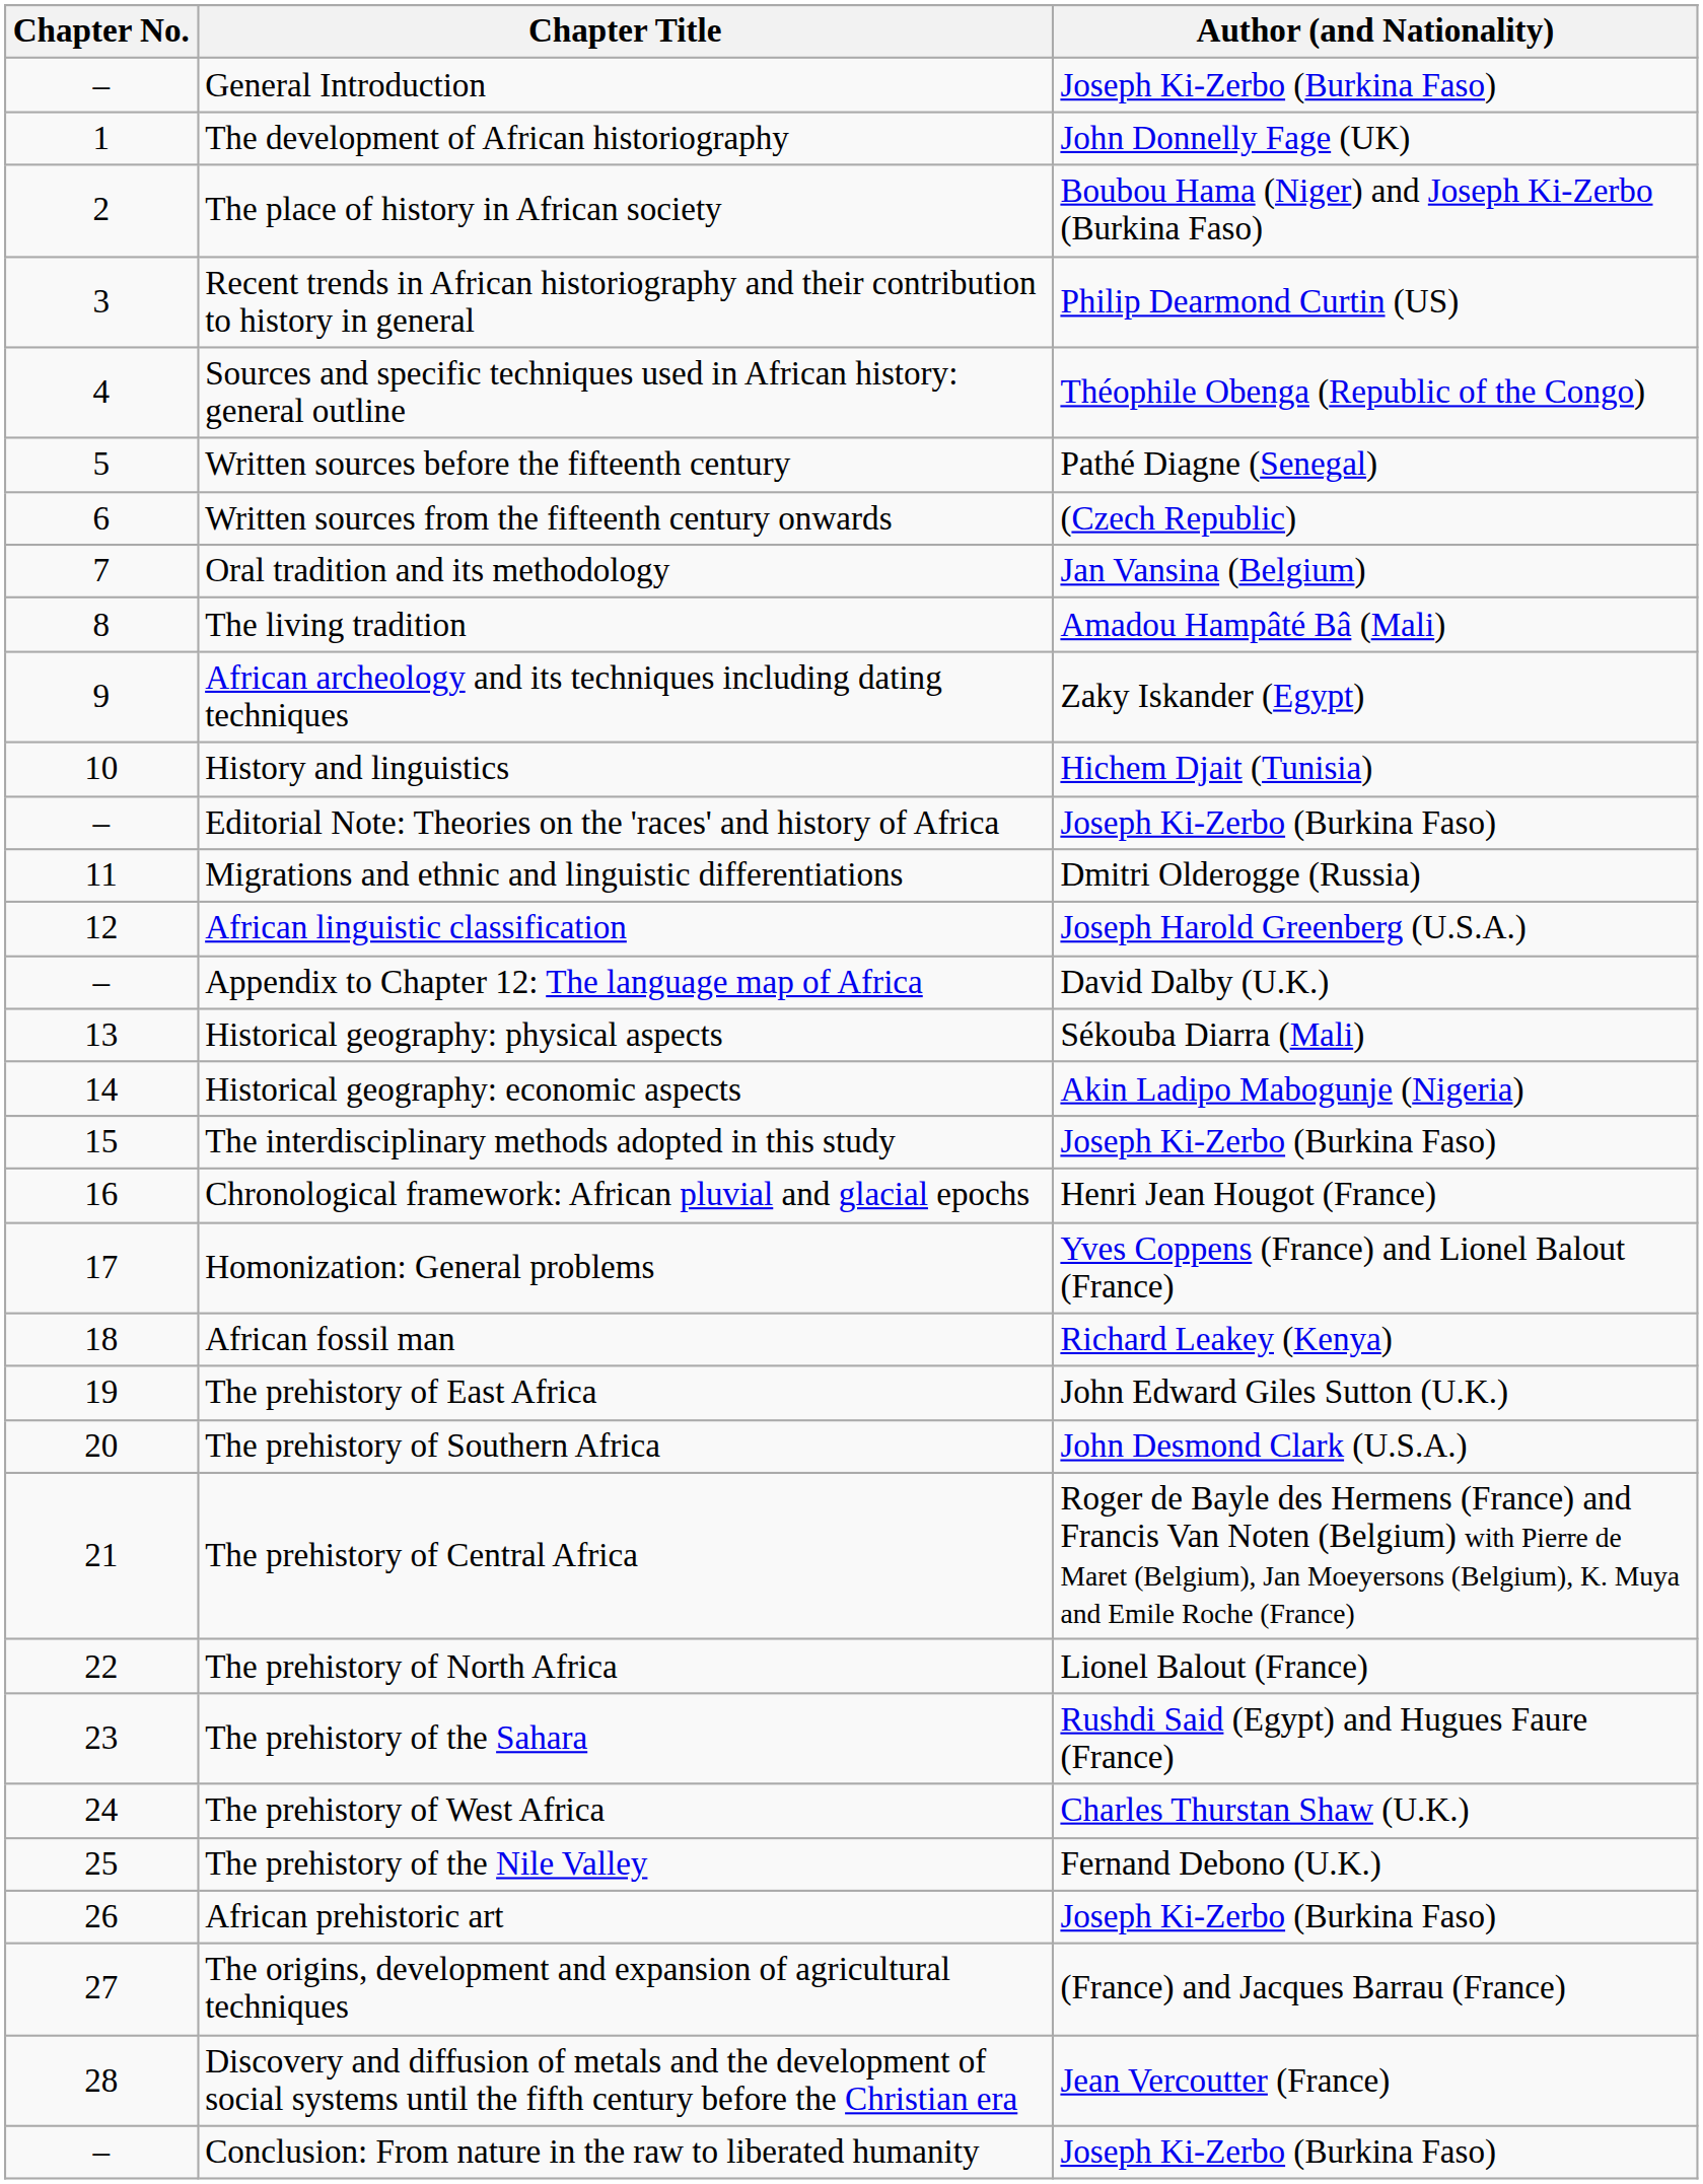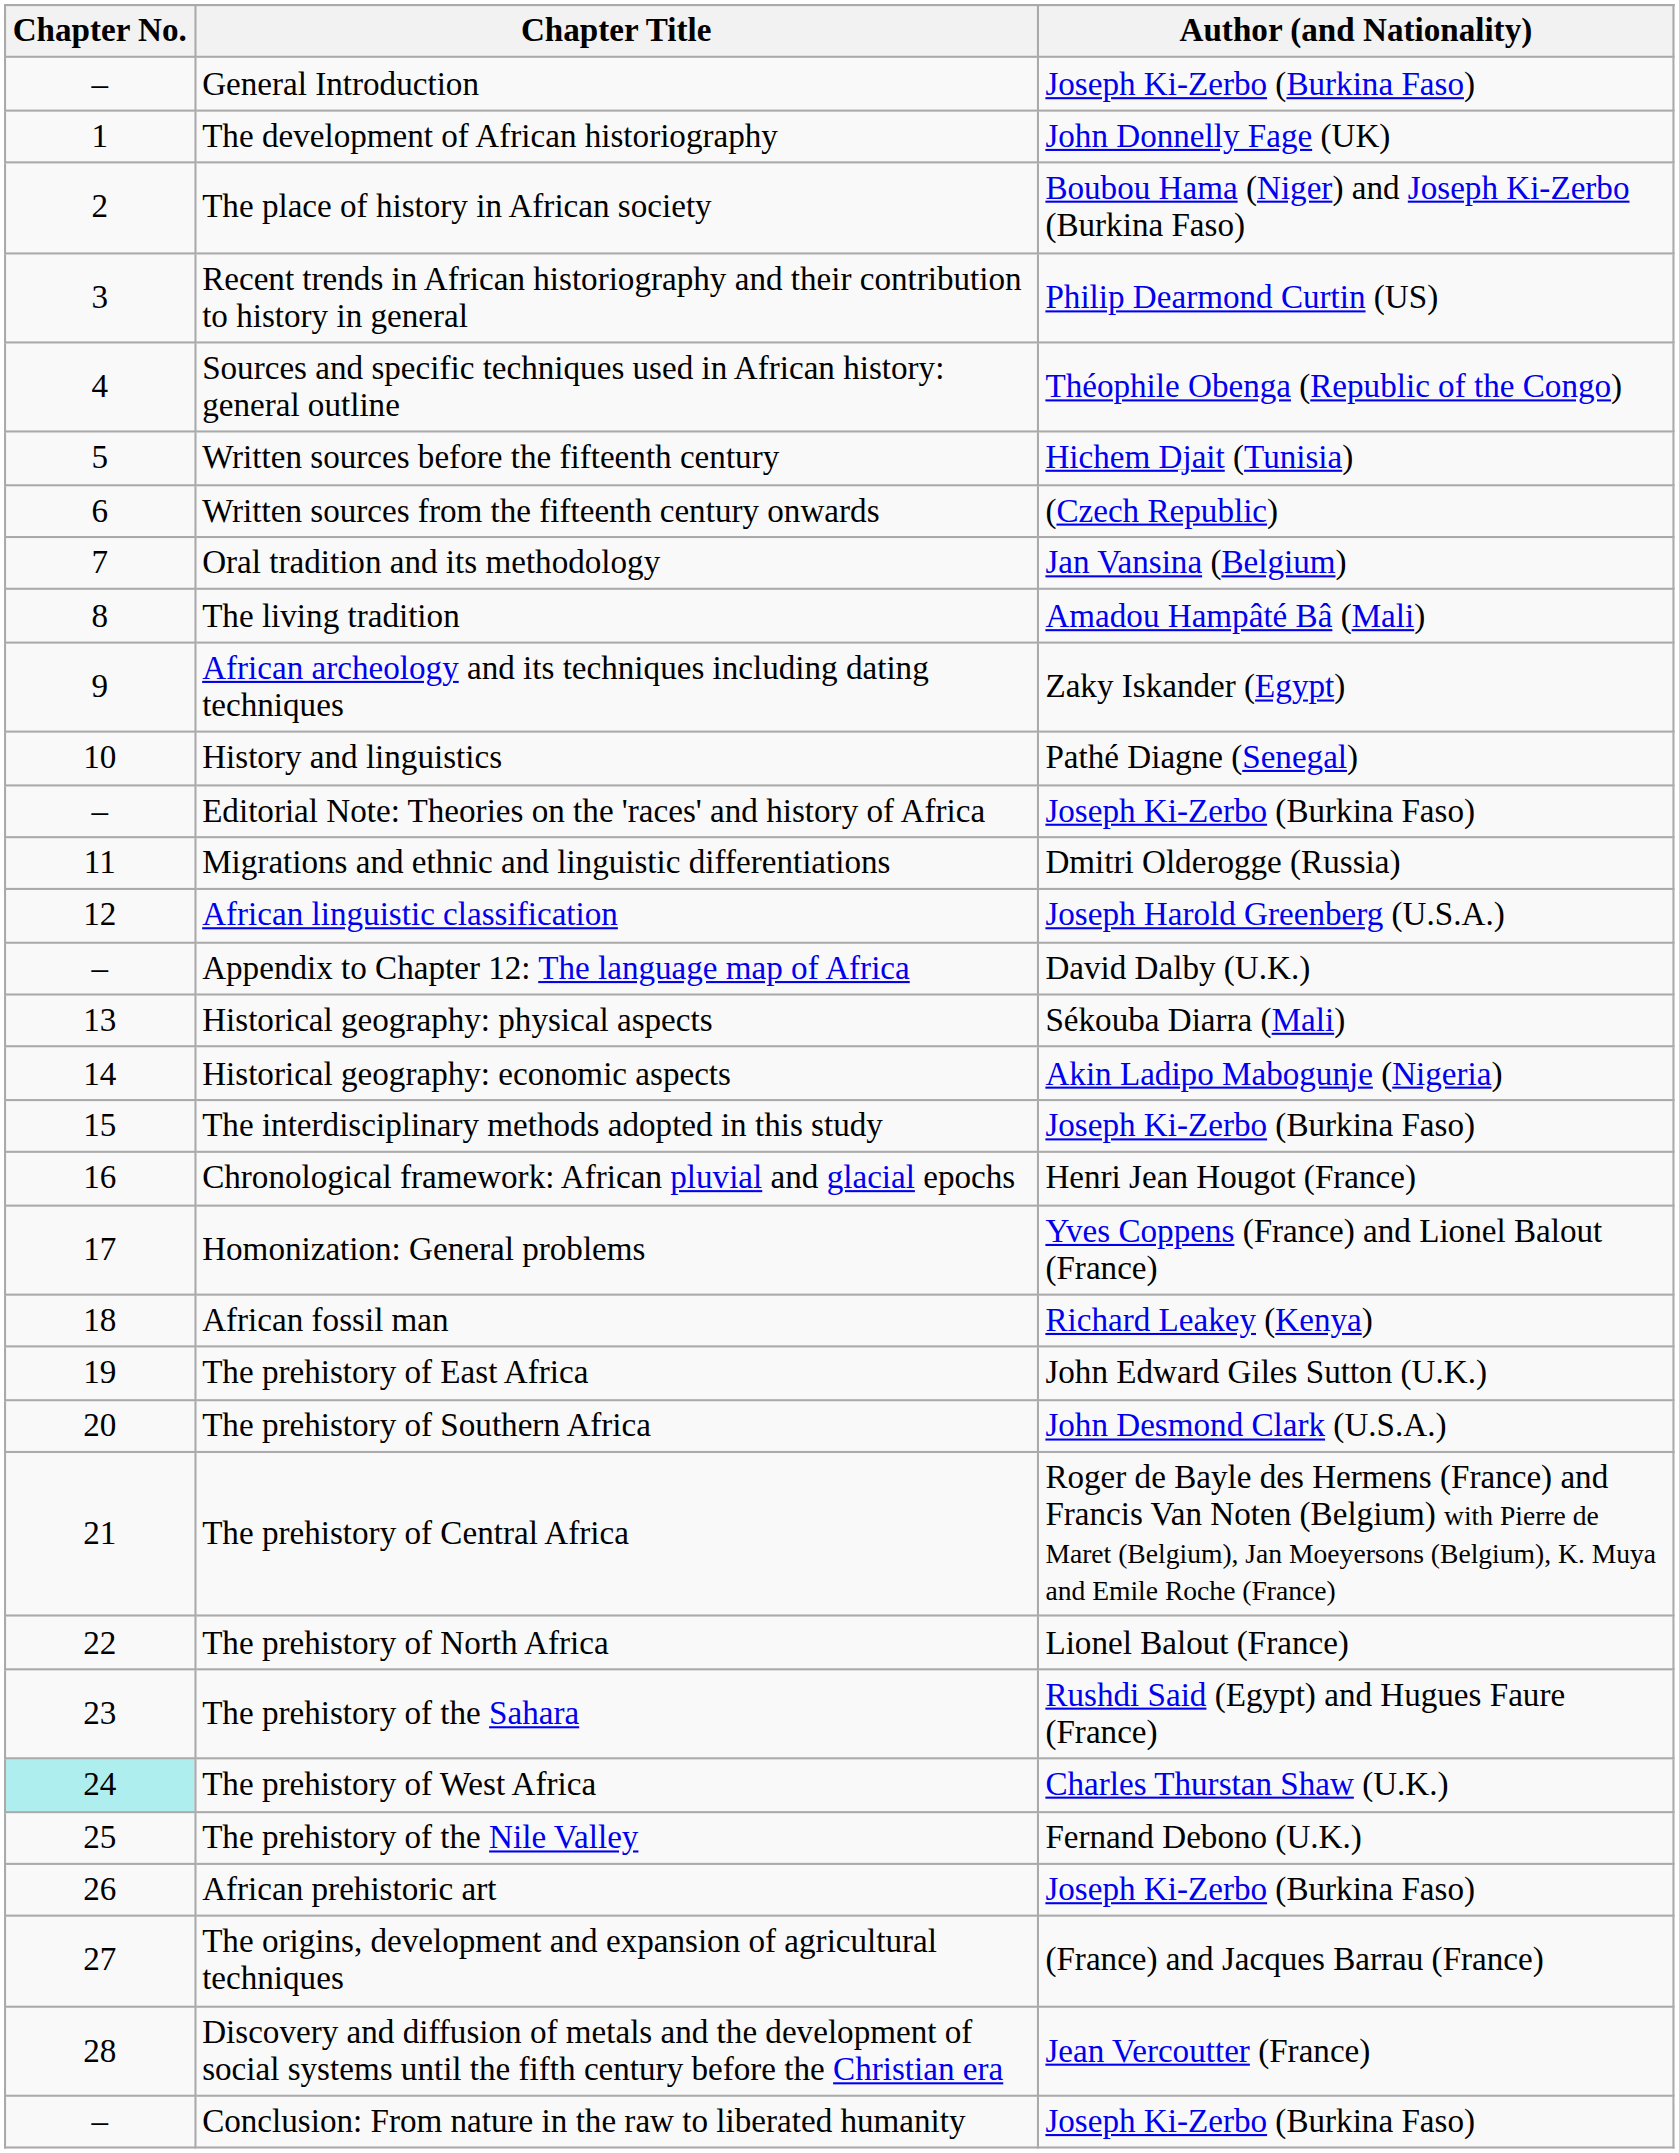Written sources before the fifteenth century | Author (and Nationality): Pathé Diagne (Senegal) -> Hichem Djait (Tunisia)
History and linguistics | Author (and Nationality): Hichem Djait (Tunisia) -> Pathé Diagne (Senegal)
The prehistory of West Africa | Chapter No.: no background -> paleturquoise background
